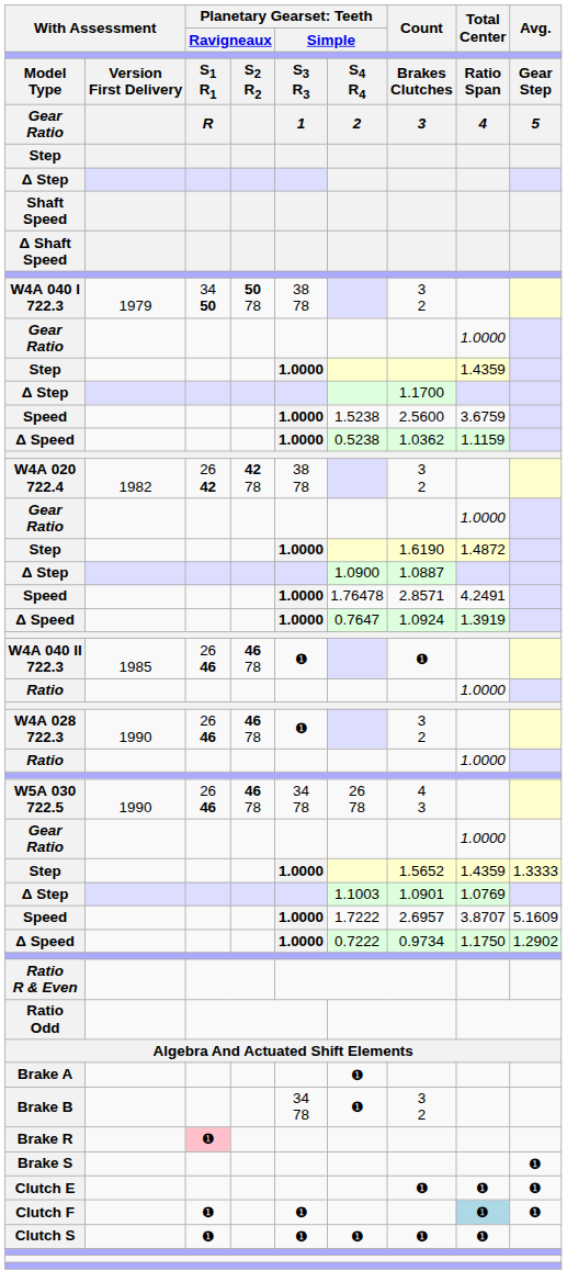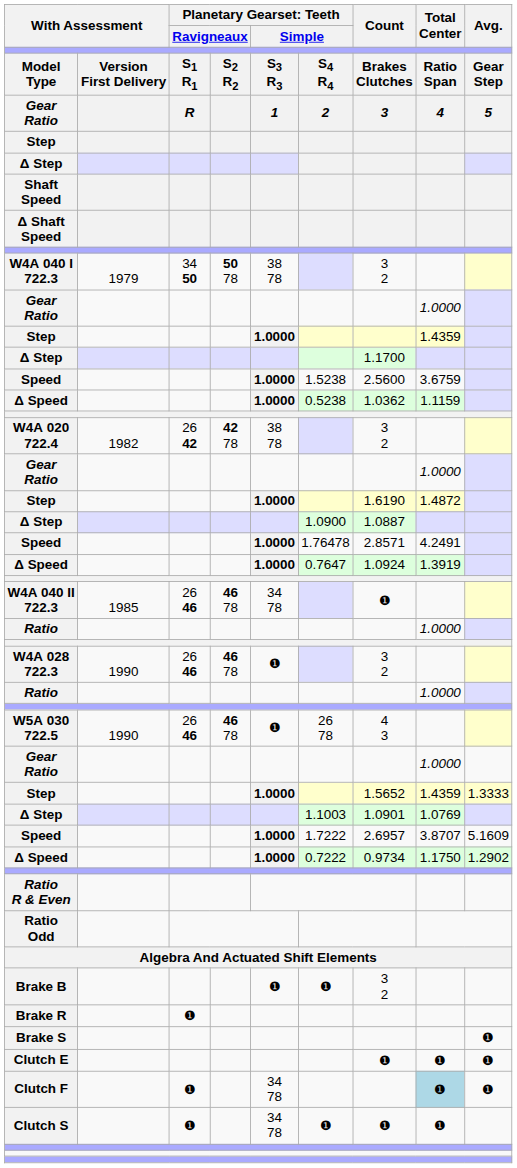W4A 040 II 722.3 | column 5: ❶ -> 34 78
W5A 030 722.5 | column 5: 34 78 -> ❶
- row: Brake A | ❶
Brake B | column 5: 34 78 -> ❶
Brake R | column 3: pink background -> no background
Clutch F | column 5: ❶ -> 34 78
Clutch S | column 5: ❶ -> 34 78
